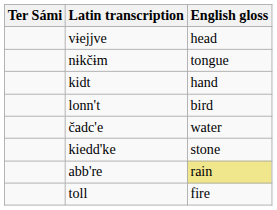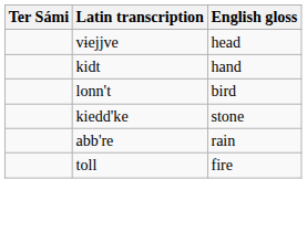- row: nɨkčɨm | tongue
- row: čadc'e | water
abb're | English gloss: khaki background -> no background
